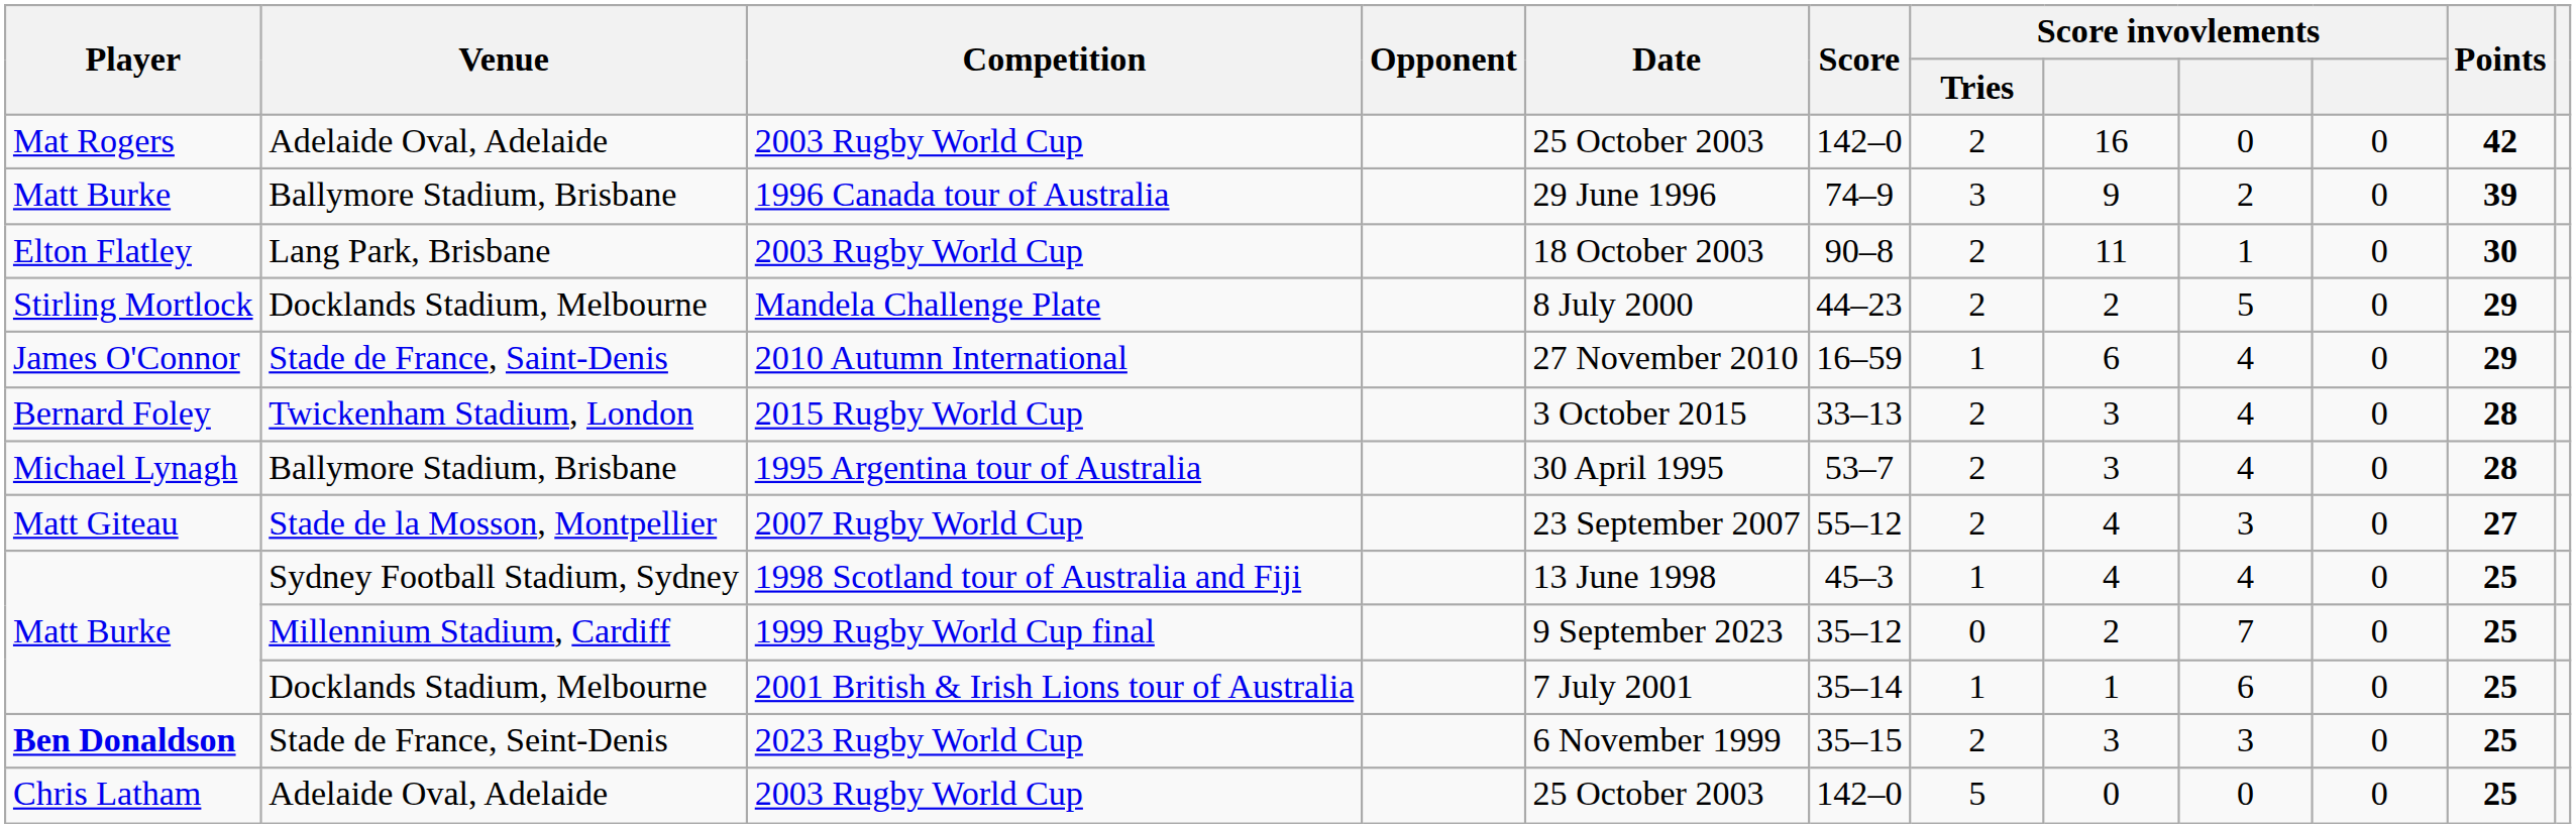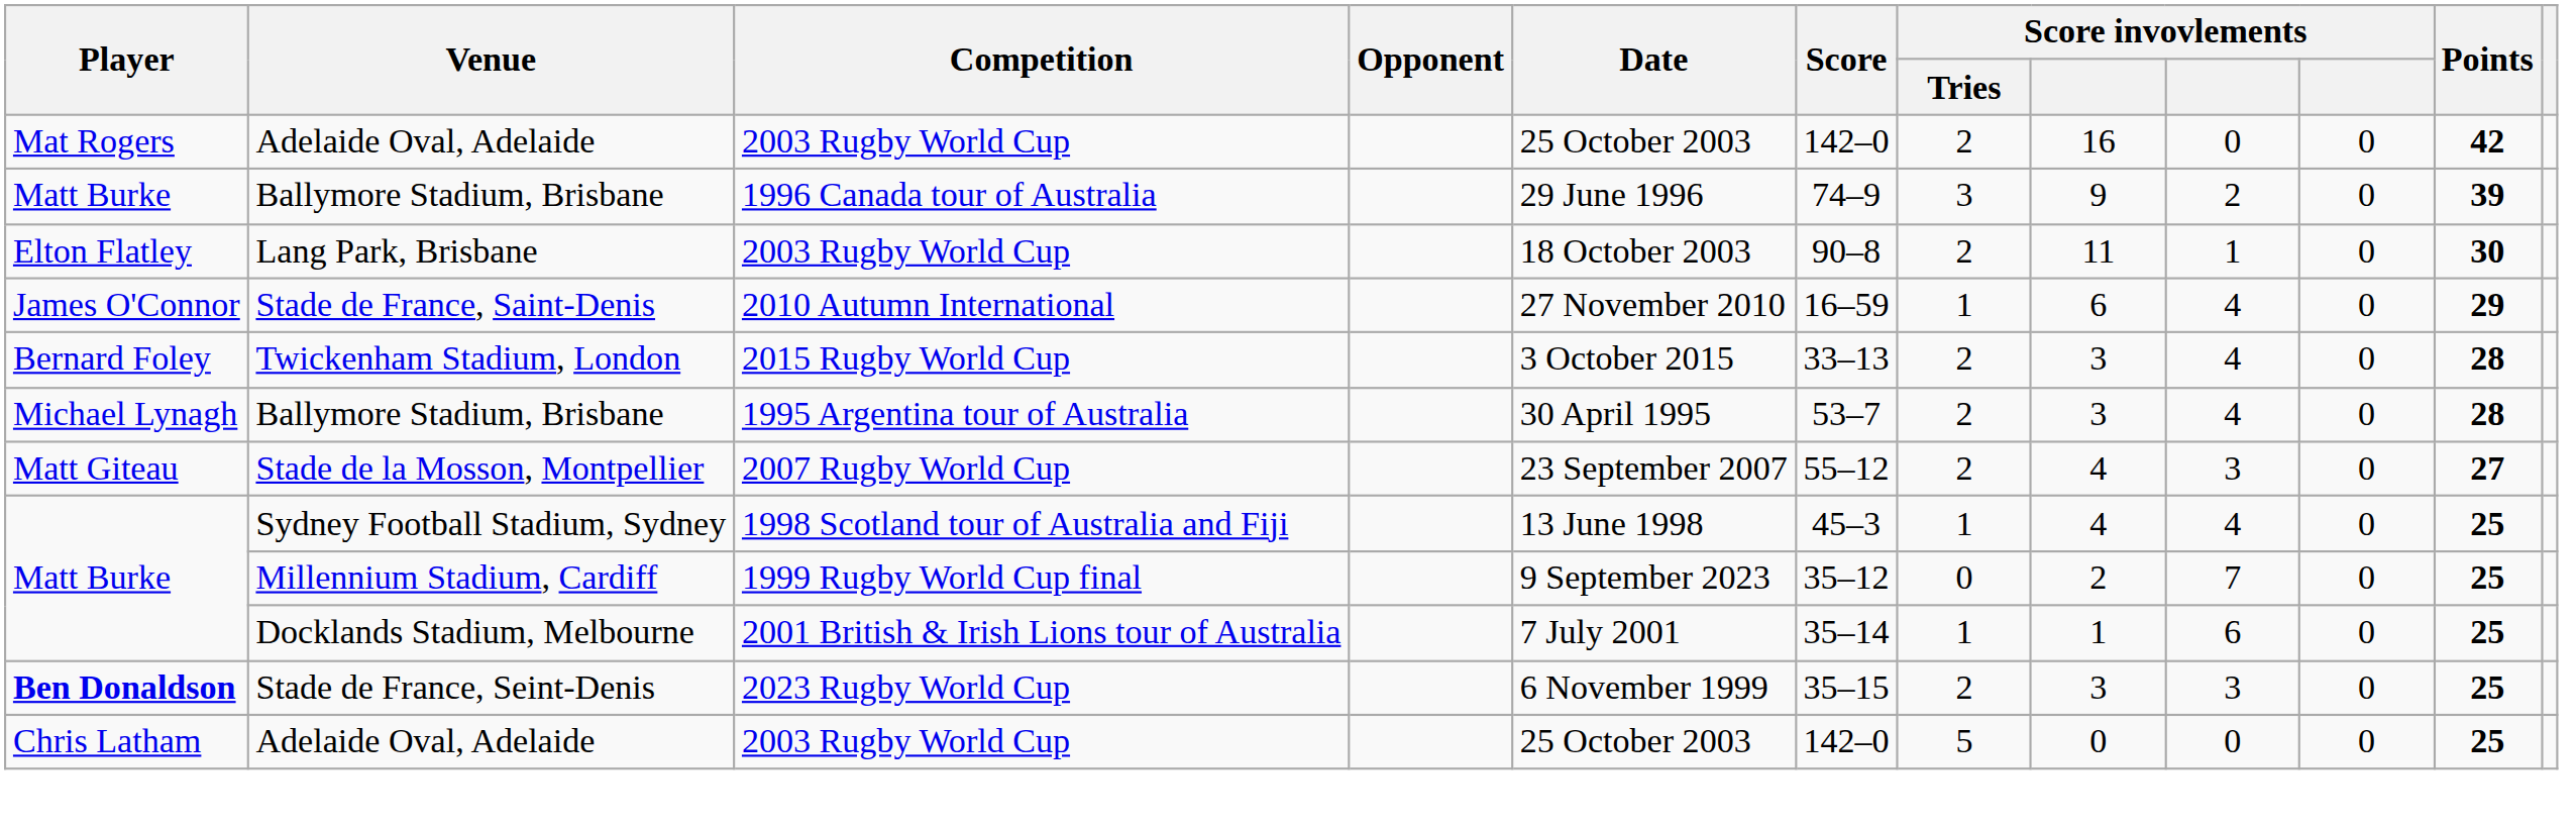- row: Stirling Mortlock | Docklands Stadium, Melbourne | Mandela Challenge Plate | 8 July 2000 | 44–23 | 2 | 2 | 5 | 0 | 29
